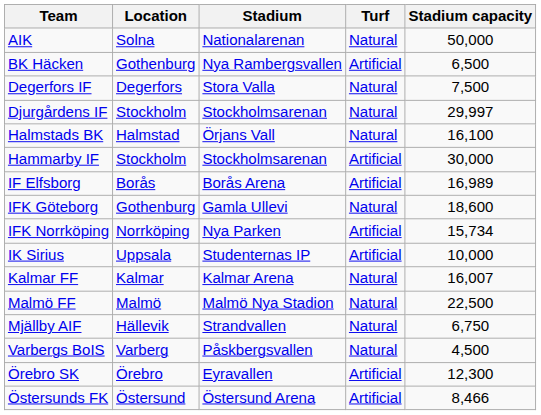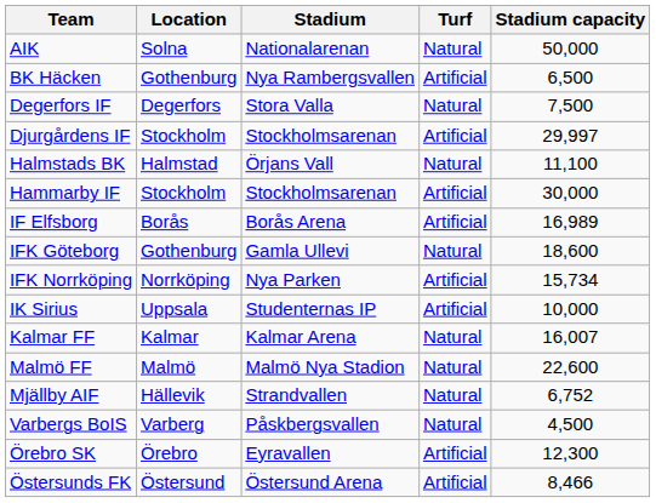Djurgårdens IF | Turf: Natural -> Artificial
Halmstads BK | Stadium capacity: 16,100 -> 11,100
Malmö FF | Stadium capacity: 22,500 -> 22,600
Mjällby AIF | Stadium capacity: 6,750 -> 6,752
